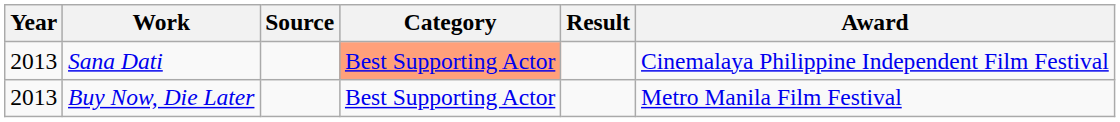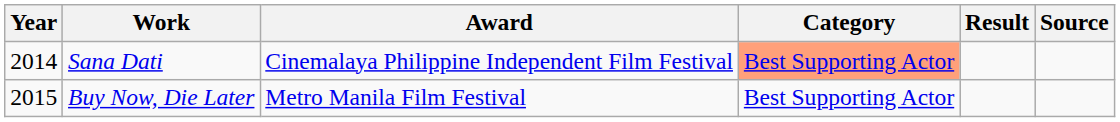columns swapped: Award <-> Source
Sana Dati | Year: 2013 -> 2014
Buy Now, Die Later | Year: 2013 -> 2015
